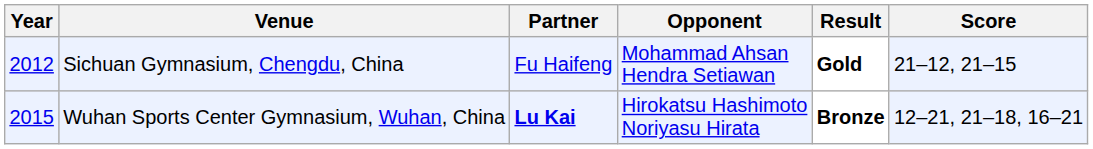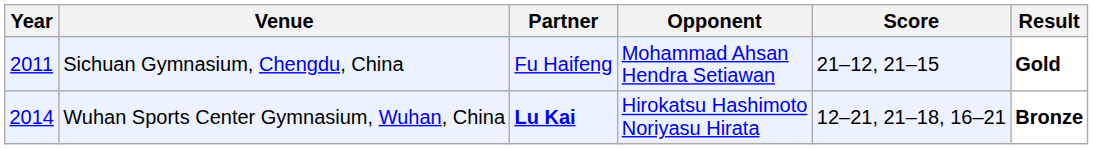columns swapped: Score <-> Result
Sichuan Gymnasium, Chengdu, China | Year: 2012 -> 2011
Wuhan Sports Center Gymnasium, Wuhan, China | Year: 2015 -> 2014
